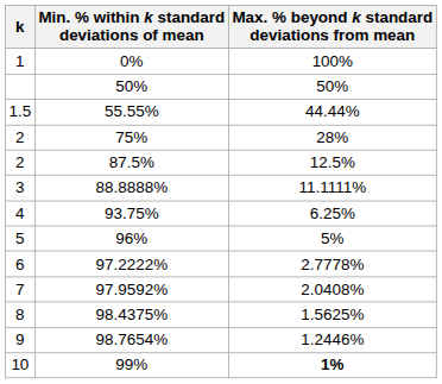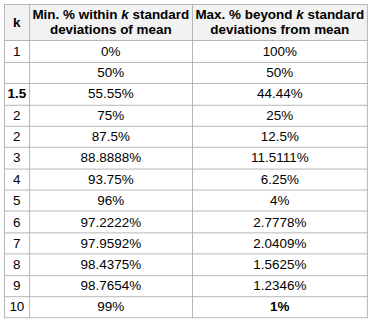55.55% | k: normal -> bold
75% | Max. % beyond k standard deviations from mean: 28% -> 25%
88.8888% | Max. % beyond k standard deviations from mean: 11.1111% -> 11.5111%
96% | Max. % beyond k standard deviations from mean: 5% -> 4%
97.9592% | Max. % beyond k standard deviations from mean: 2.0408% -> 2.0409%
98.7654% | Max. % beyond k standard deviations from mean: 1.2446% -> 1.2346%
